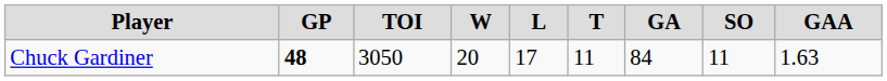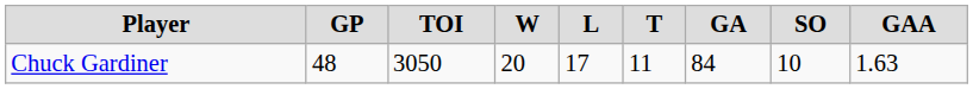Chuck Gardiner | GP: bold -> normal
Chuck Gardiner | SO: 11 -> 10
